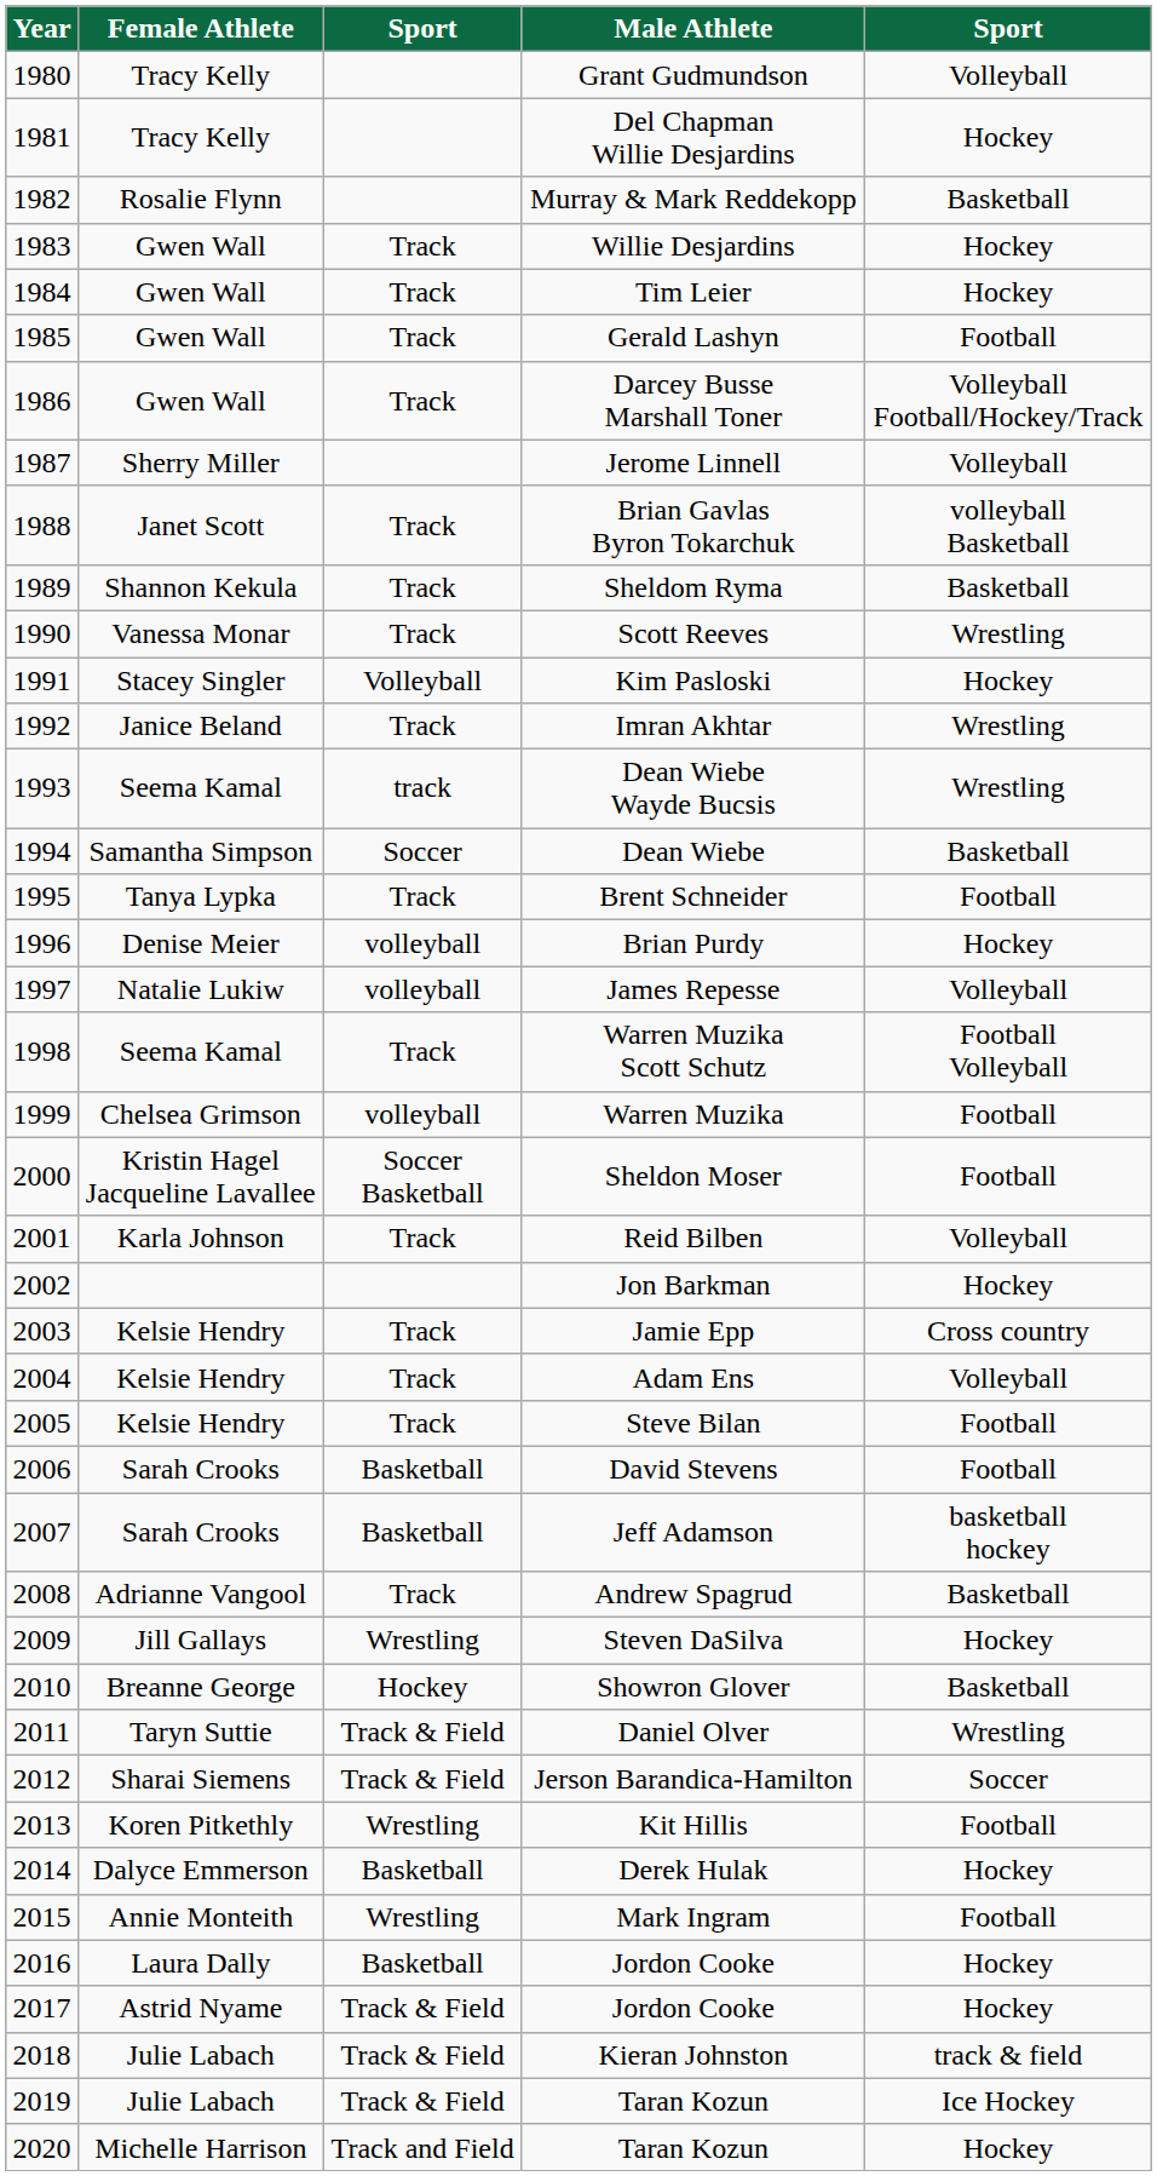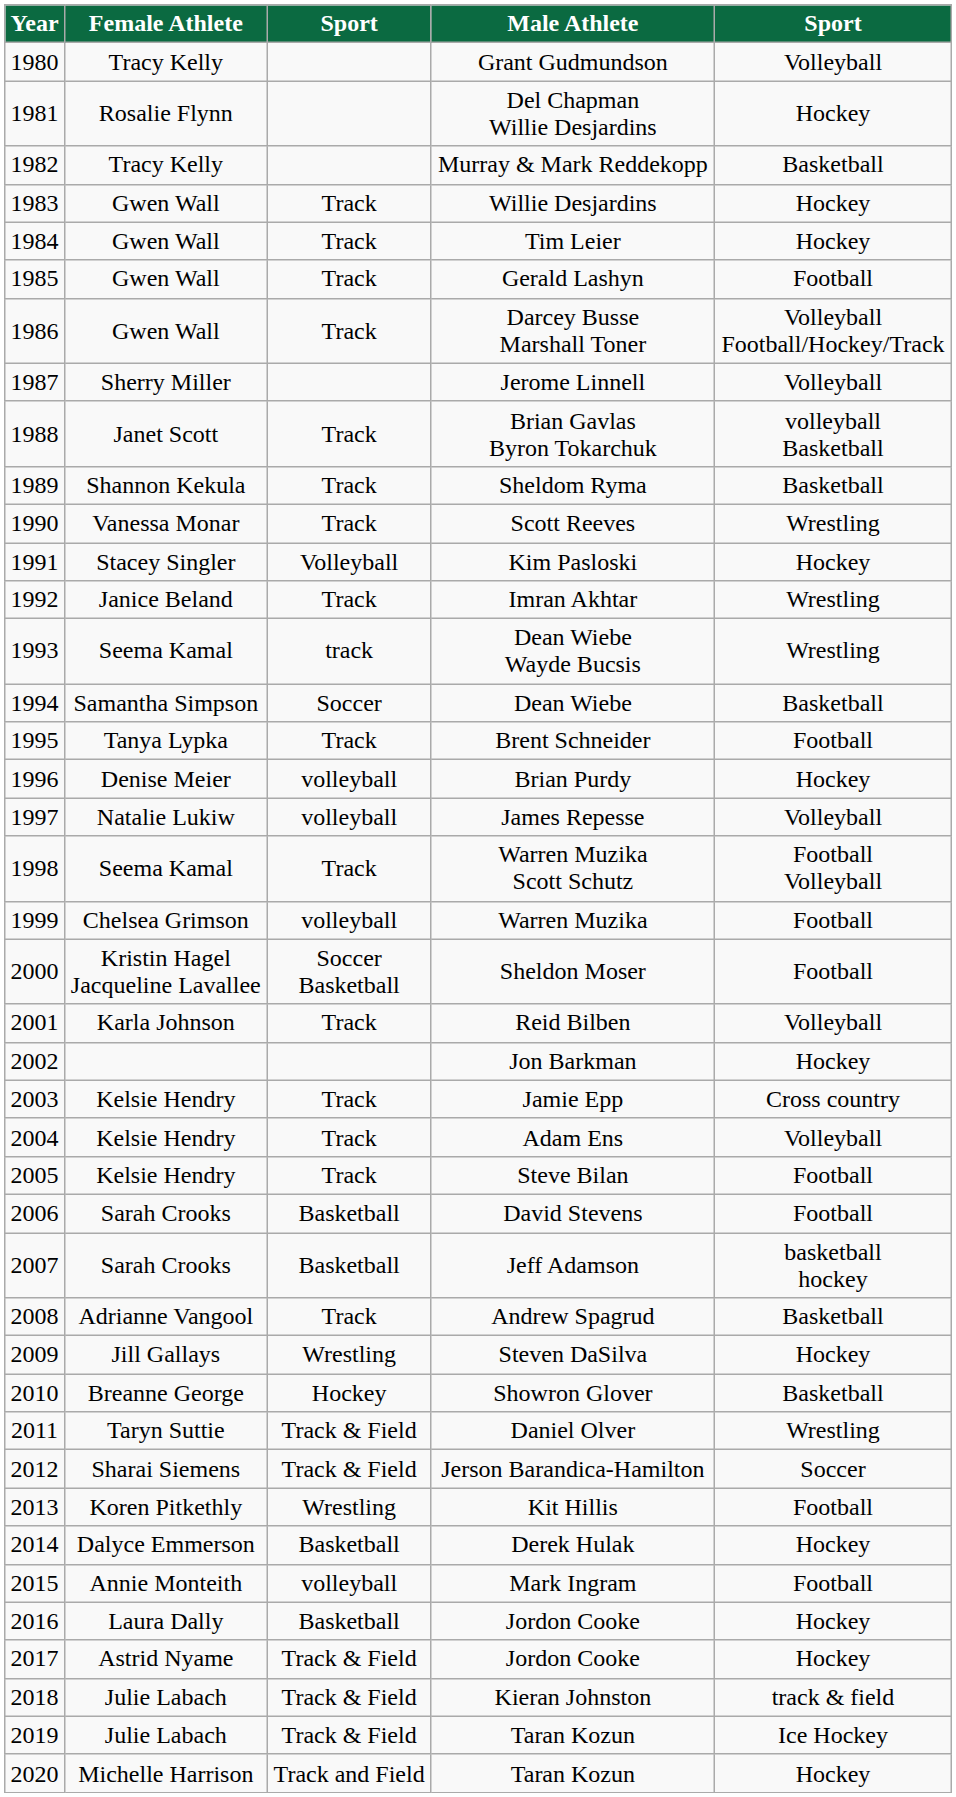Del Chapman Willie Desjardins | Female Athlete: Tracy Kelly -> Rosalie Flynn
Murray & Mark Reddekopp | Female Athlete: Rosalie Flynn -> Tracy Kelly
Mark Ingram | column 3: Wrestling -> volleyball
